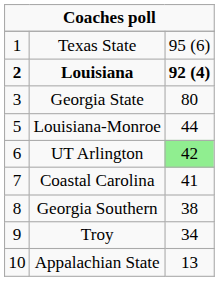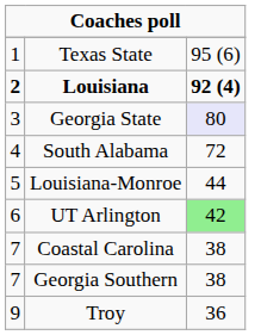Georgia State | column 3: no background -> lavender background
+ row: 4 | South Alabama | 72
Coastal Carolina | column 3: 41 -> 38
Georgia Southern | column 1: 8 -> 7
Troy | column 3: 34 -> 36
- row: 10 | Appalachian State | 13
